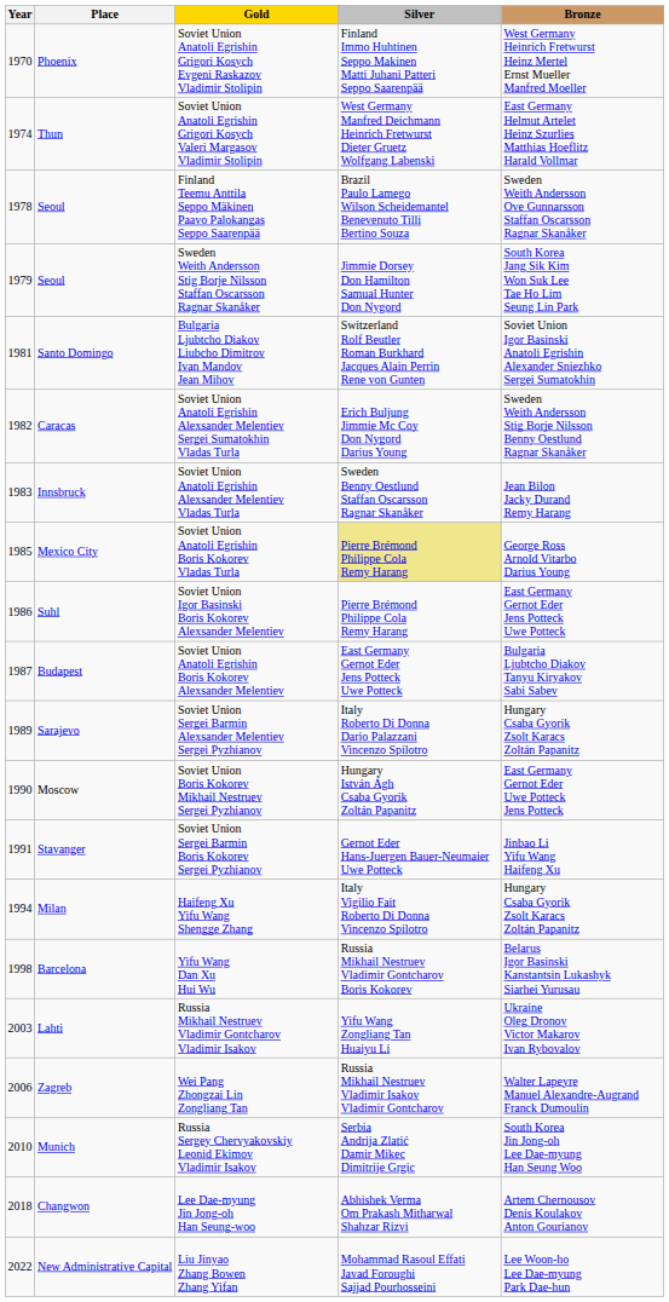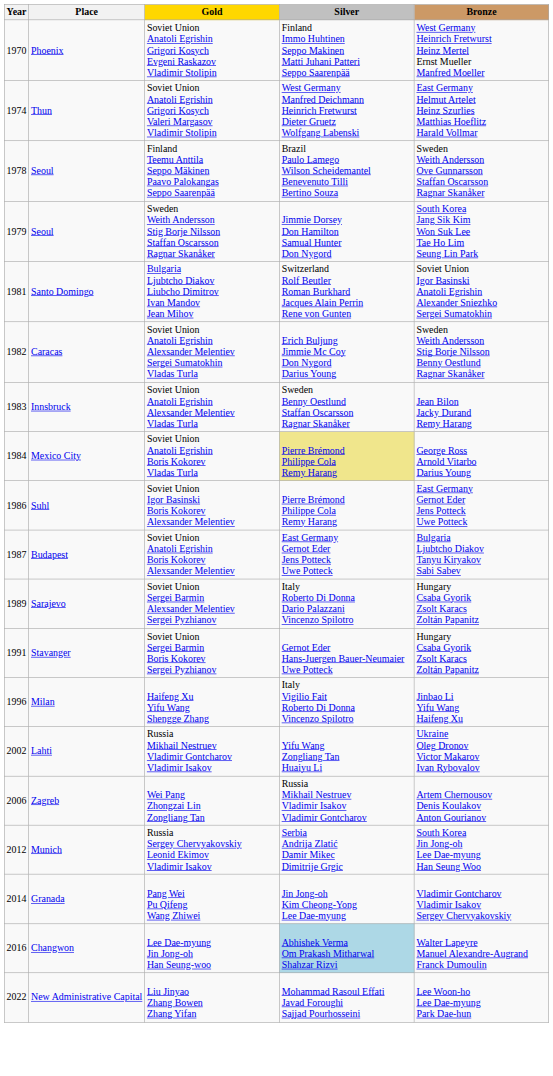Soviet Union Anatoli Egrishin Boris Kokorev Vladas Turla | Year: 1985 -> 1984
- row: 1990 | Moscow | Soviet Union Boris Kokorev Mikhail Nestruev Sergei Pyzhianov | Hungary István Ágh Csaba Gyorik Zoltán Papanitz | East Germany Gernot Eder Uwe Potteck Jens Potteck
Soviet Union Sergei Barmin Boris Kokorev Sergei Pyzhianov | Bronze: Jinbao Li Yifu Wang Haifeng Xu -> Hungary Csaba Gyorik Zsolt Karacs Zoltán Papanitz
Haifeng Xu Yifu Wang Shengge Zhang | Year: 1994 -> 1996
Haifeng Xu Yifu Wang Shengge Zhang | Bronze: Hungary Csaba Gyorik Zsolt Karacs Zoltán Papanitz -> Jinbao Li Yifu Wang Haifeng Xu
- row: 1998 | Barcelona | Yifu Wang Dan Xu Hui Wu | Russia Mikhail Nestruev Vladimir Gontcharov Boris Kokorev | Belarus Igor Basinski Kanstantsin Lukashyk Siarhei Yurusau
Russia Mikhail Nestruev Vladimir Gontcharov Vladimir Isakov | Year: 2003 -> 2002
Wei Pang Zhongzai Lin Zongliang Tan | Bronze: Walter Lapeyre Manuel Alexandre-Augrand Franck Dumoulin -> Artem Chernousov Denis Koulakov Anton Gourianov
Russia Sergey Chervyakovskiy Leonid Ekimov Vladimir Isakov | Year: 2010 -> 2012
+ row: 2014 | Granada | Pang Wei Pu Qifeng Wang Zhiwei | Jin Jong-oh Kim Cheong-Yong Lee Dae-myung | Vladimir Gontcharov Vladimir Isakov Sergey Chervyakovskiy
Lee Dae-myung Jin Jong-oh Han Seung-woo | Year: 2018 -> 2016
Lee Dae-myung Jin Jong-oh Han Seung-woo | Silver: no background -> lightblue background
Lee Dae-myung Jin Jong-oh Han Seung-woo | Bronze: Artem Chernousov Denis Koulakov Anton Gourianov -> Walter Lapeyre Manuel Alexandre-Augrand Franck Dumoulin
